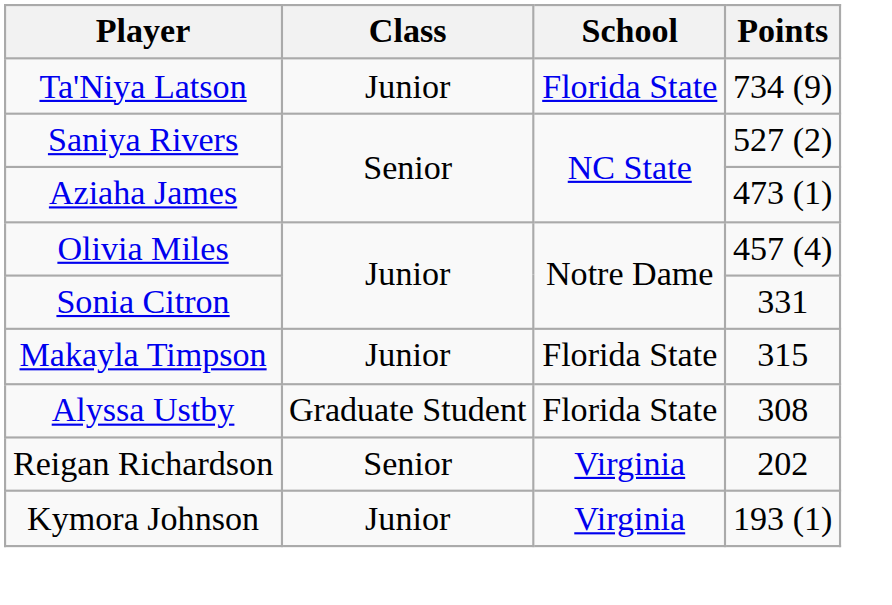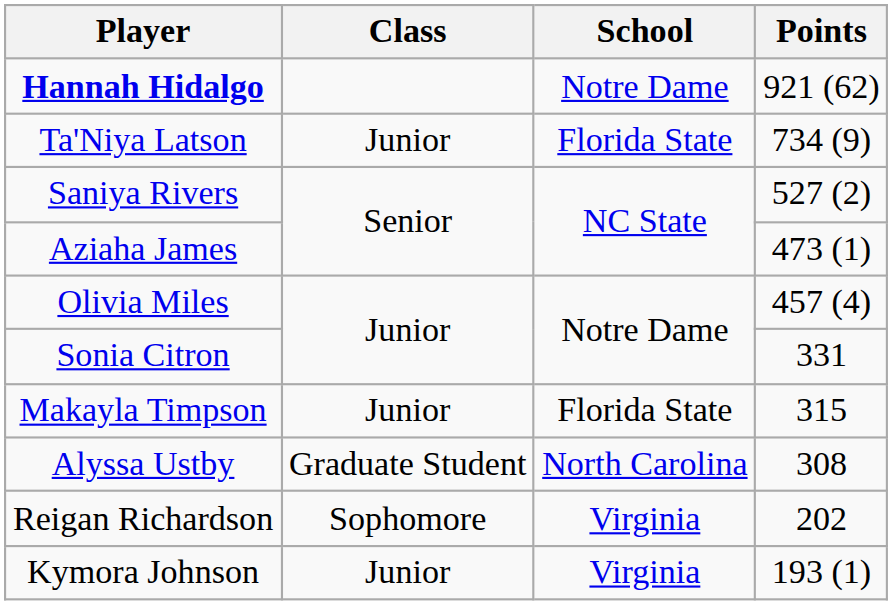+ row: Hannah Hidalgo | Notre Dame | 921 (62)
Alyssa Ustby | School: Florida State -> North Carolina
Reigan Richardson | Class: Senior -> Sophomore
